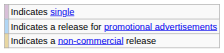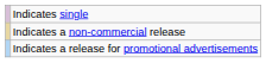rows swapped: Indicates a release for promotional advertisements <-> Indicates a non-commercial release
